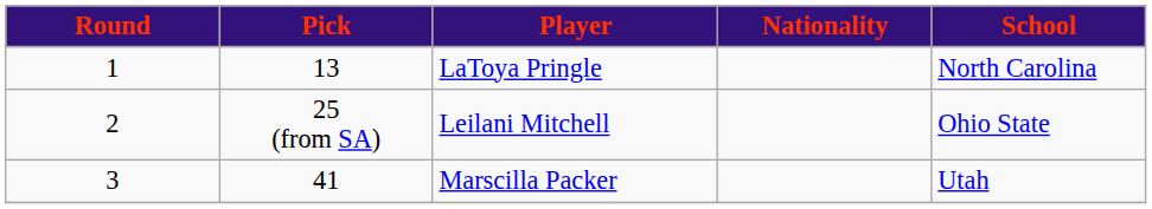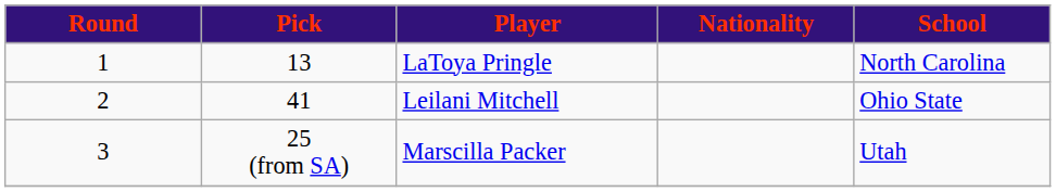Leilani Mitchell | Pick: 25 (from SA) -> 41
Marscilla Packer | Pick: 41 -> 25 (from SA)
